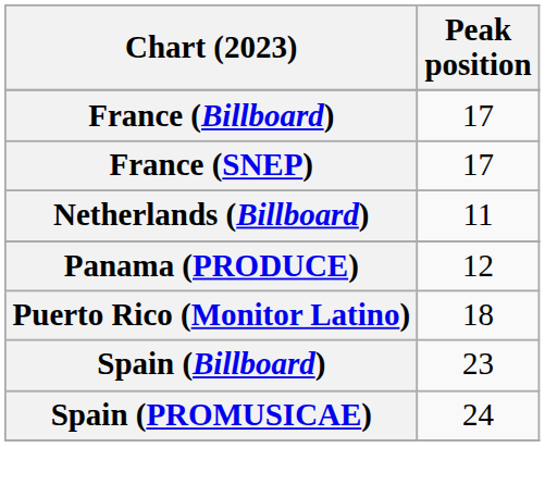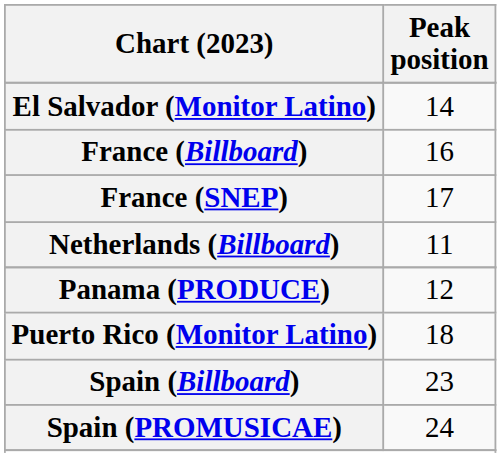+ row: El Salvador (Monitor Latino) | 14
France (Billboard) | Peak position: 17 -> 16
